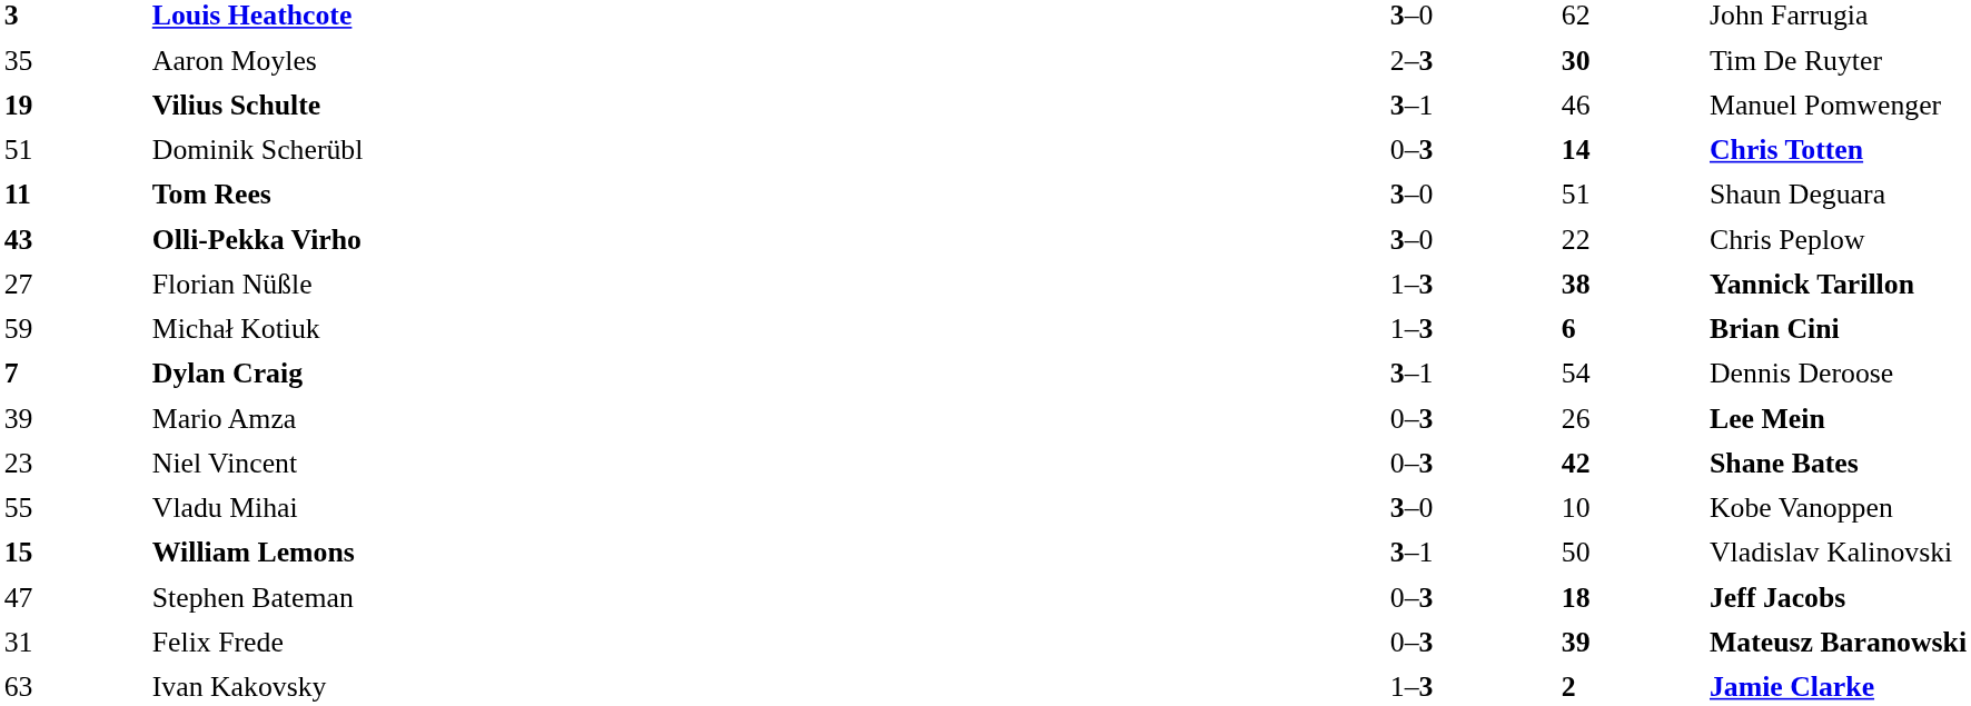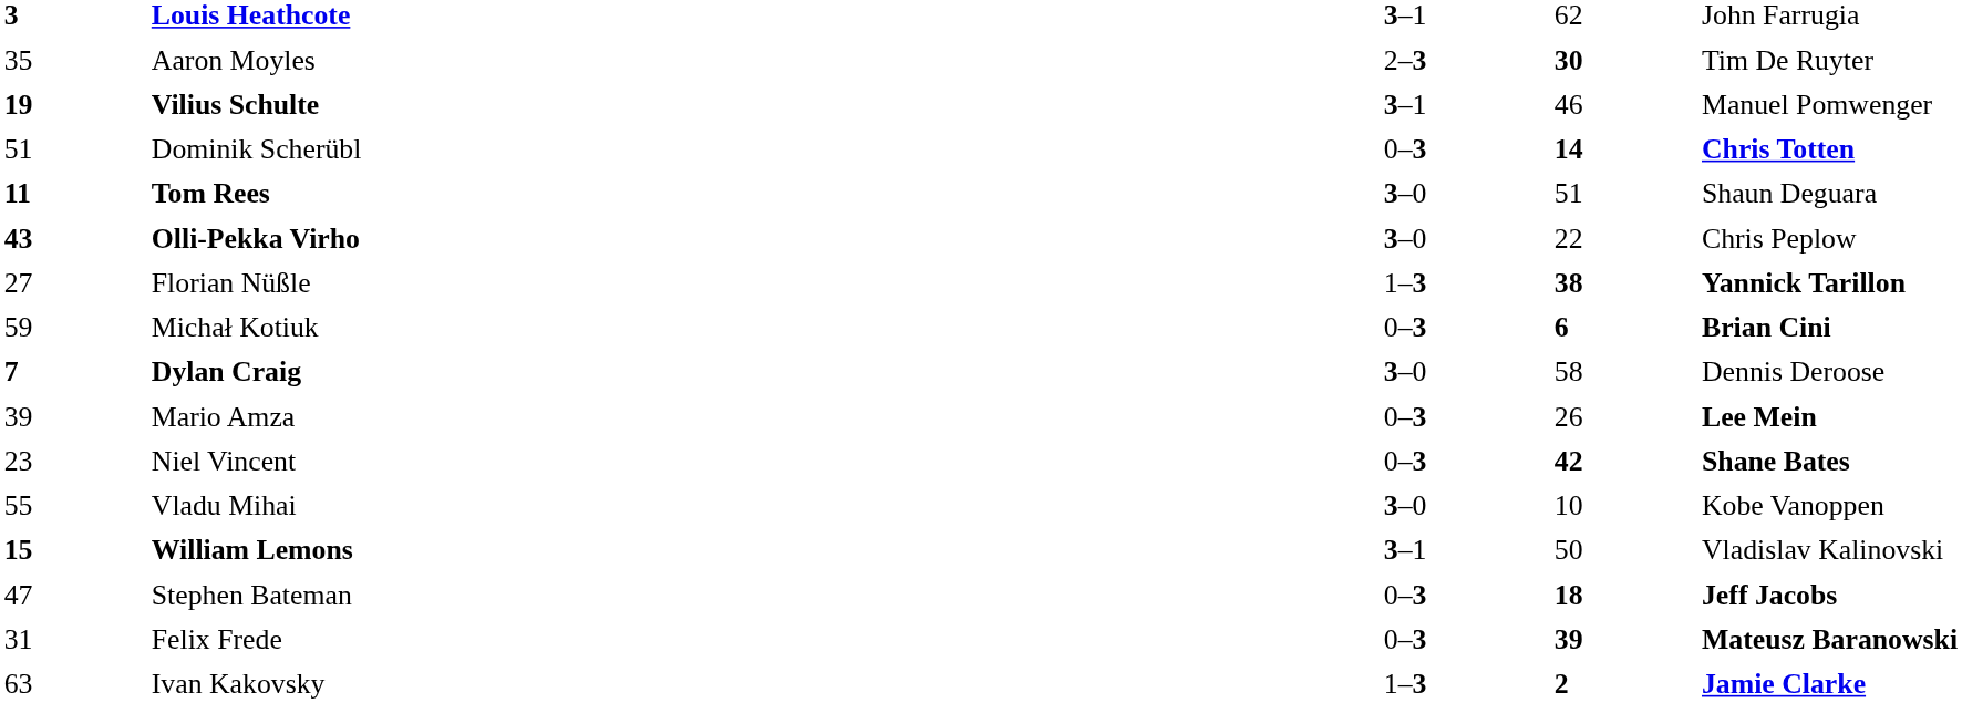Louis Heathcote | column 3: 3–0 -> 3–1
Michał Kotiuk | column 3: 1–3 -> 0–3
Dylan Craig | column 3: 3–1 -> 3–0
Dylan Craig | column 4: 54 -> 58
